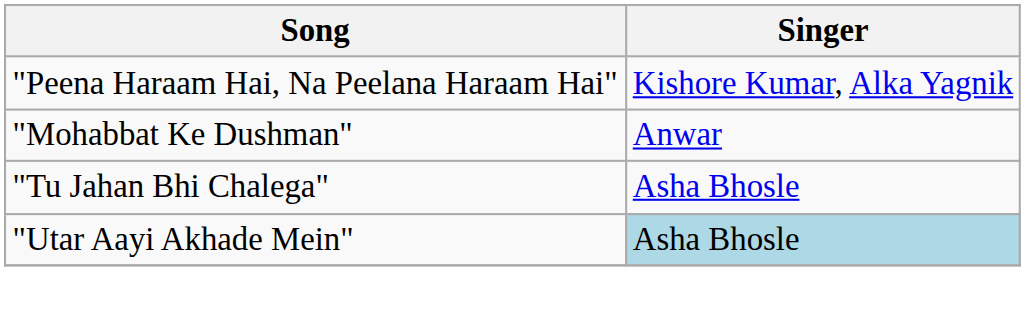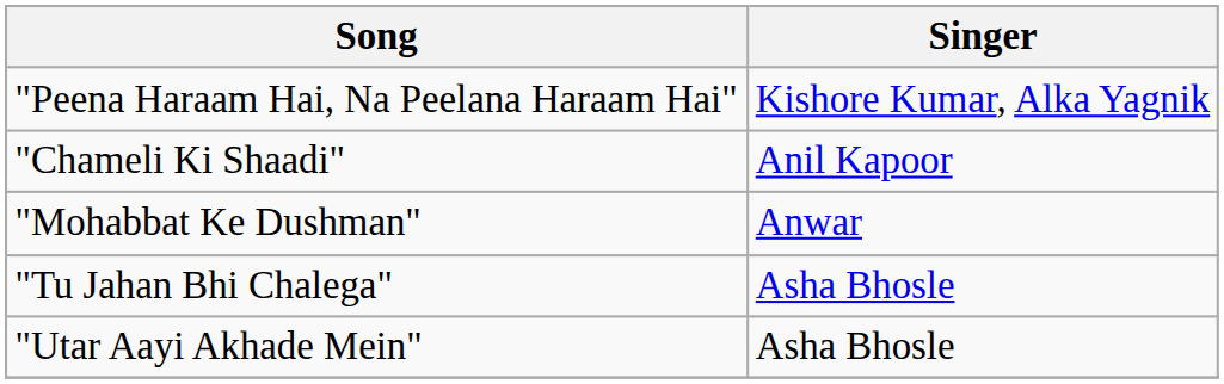+ row: "Chameli Ki Shaadi" | Anil Kapoor
"Utar Aayi Akhade Mein" | Singer: lightblue background -> no background
